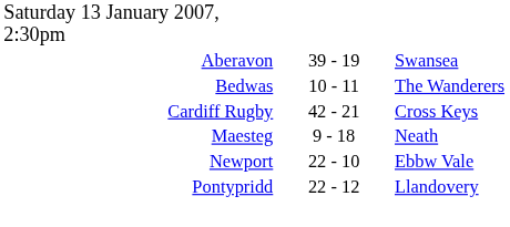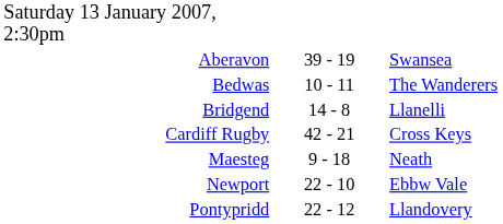+ row: Bridgend | 14 - 8 | Llanelli
